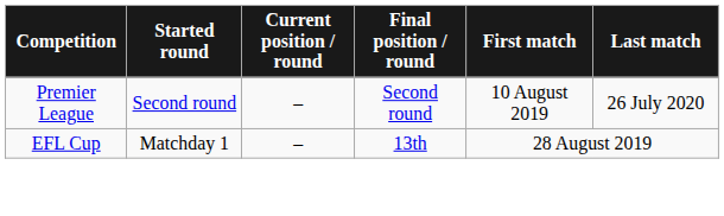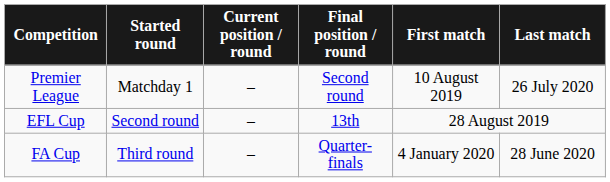Premier League | Started round: Second round -> Matchday 1
EFL Cup | Started round: Matchday 1 -> Second round
+ row: FA Cup | Third round | – | Quarter-finals | 4 January 2020 | 28 June 2020
